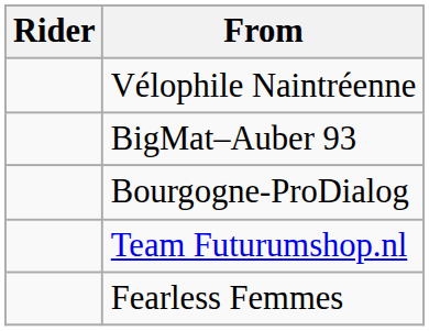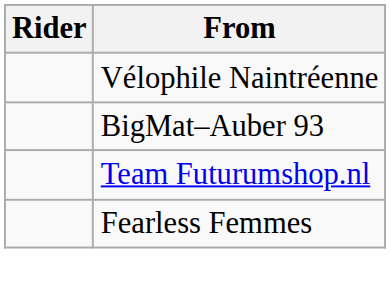- row: Bourgogne-ProDialog
